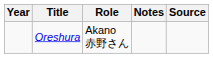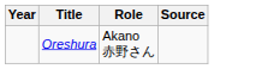- column: Notes
